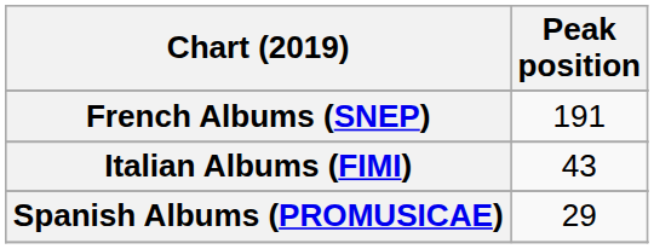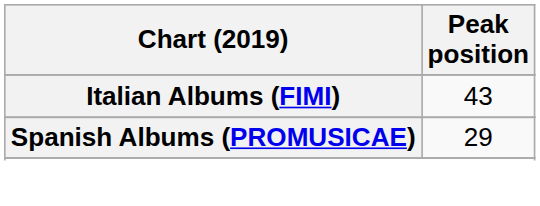- row: French Albums (SNEP) | 191
